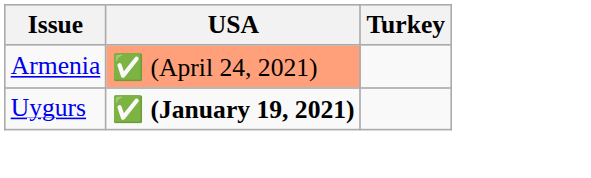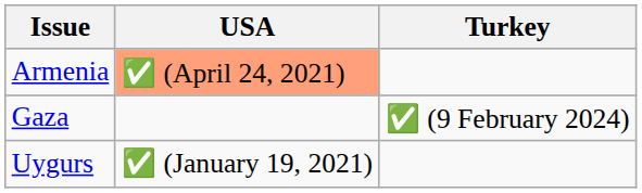+ row: Gaza | ✅ (9 February 2024)
Uygurs | USA: bold -> normal
